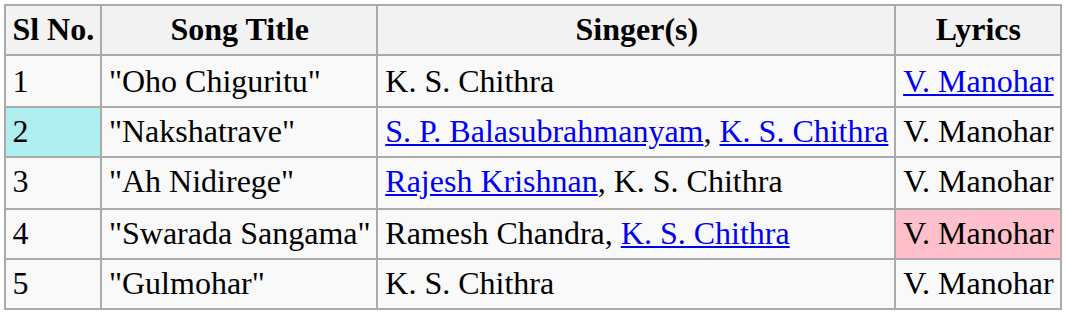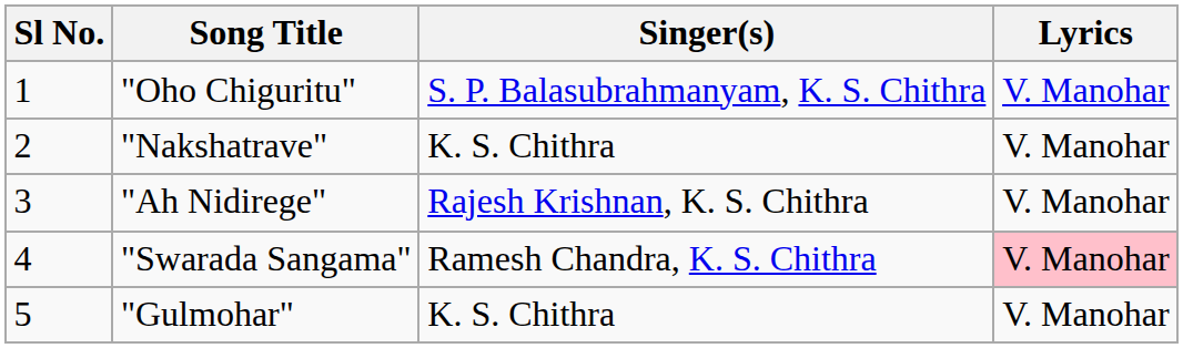"Oho Chiguritu" | Singer(s): K. S. Chithra -> S. P. Balasubrahmanyam, K. S. Chithra
"Nakshatrave" | Sl No.: paleturquoise background -> no background
"Nakshatrave" | Singer(s): S. P. Balasubrahmanyam, K. S. Chithra -> K. S. Chithra
